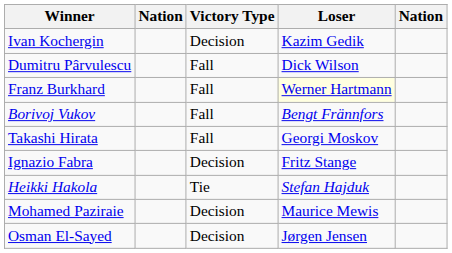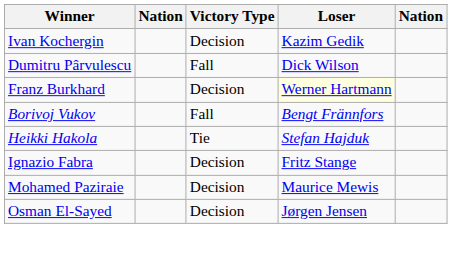Franz Burkhard | Victory Type: Fall -> Decision
- row: Takashi Hirata | Fall | Georgi Moskov
rows swapped: Ignazio Fabra <-> Heikki Hakola
